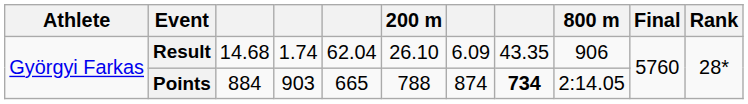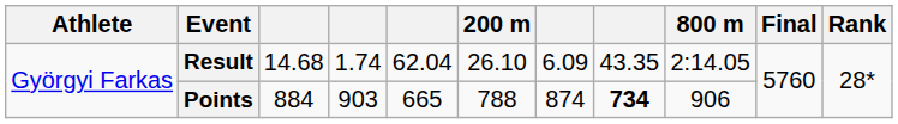Result | 800 m: 906 -> 2:14.05
Points | 800 m: 2:14.05 -> 906
